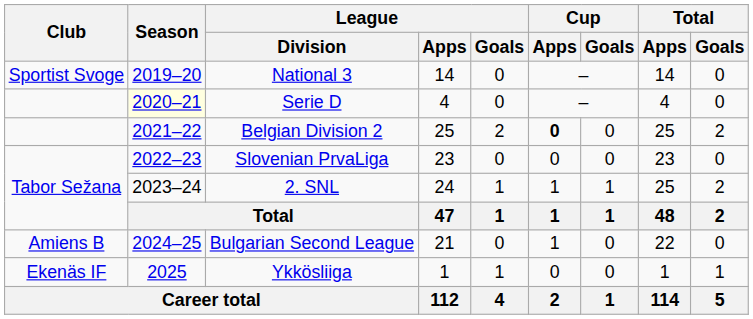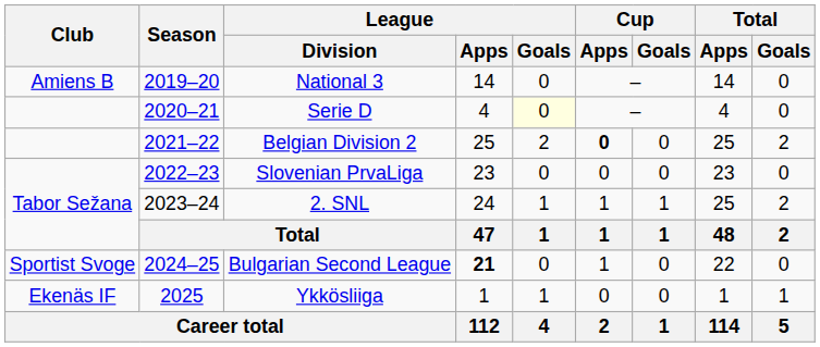National 3 | Club: Sportist Svoge -> Amiens B
Serie D | Season: lightyellow background -> no background
Serie D | League / Goals: no background -> lightyellow background
Bulgarian Second League | Club: Amiens B -> Sportist Svoge
Bulgarian Second League | League / Apps: normal -> bold
